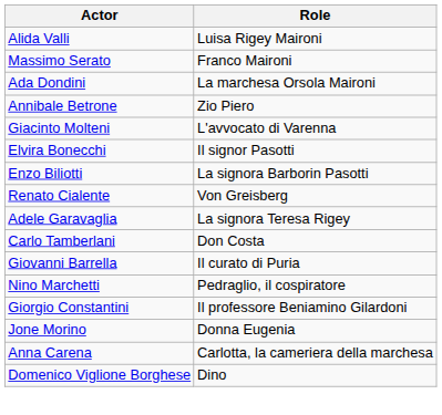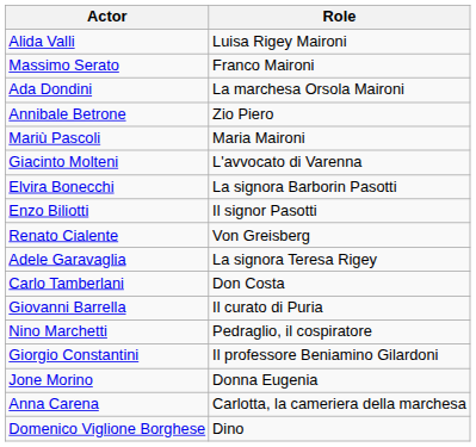+ row: Mariù Pascoli | Maria Maironi
Elvira Bonecchi | Role: Il signor Pasotti -> La signora Barborin Pasotti
Enzo Biliotti | Role: La signora Barborin Pasotti -> Il signor Pasotti
